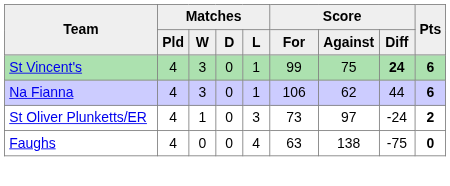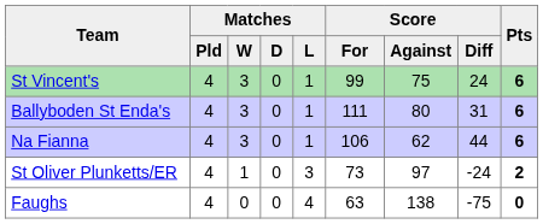St Vincent's | Score / Diff: bold -> normal
+ row: Ballyboden St Enda's | 4 | 3 | 0 | 1 | 111 | 80 | 31 | 6
